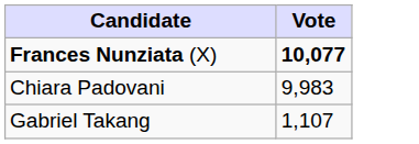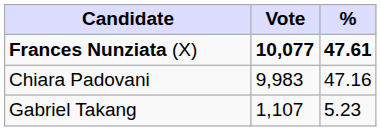+ column: % | 47.61 | 47.16 | 5.23
